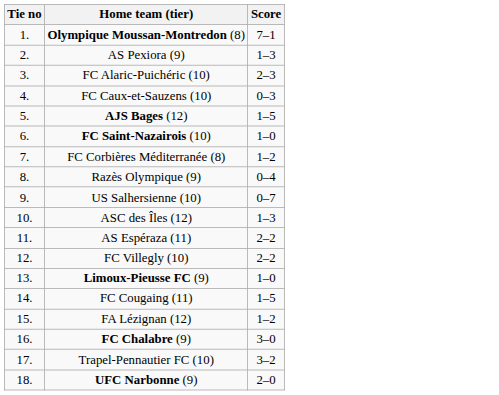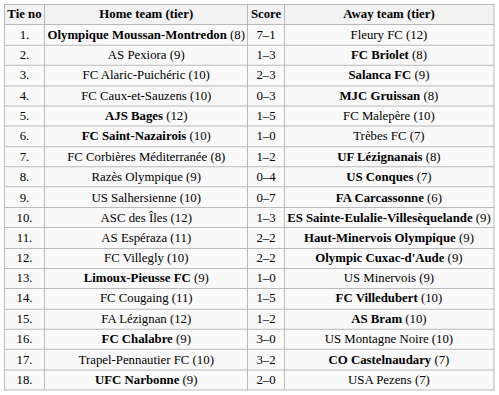+ column: Away team (tier) | Fleury FC (12) | FC Briolet (8) | Salanca FC (9) | MJC Gruissan (8) | FC Malepère (10) | Trèbes FC (7) | UF Lézignanais (8) | US Conques (7) | FA Carcassonne (6) | ES Sainte-Eulalie-Villesèquelande (9) | Haut-Minervois Olympique (9) | Olympic Cuxac-d'Aude (9) | US Minervois (9) | FC Villedubert (10) | AS Bram (10) | US Montagne Noire (10) | CO Castelnaudary (7) | USA Pezens (7)
